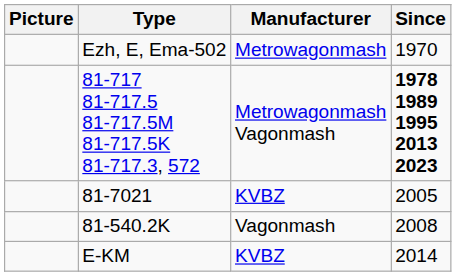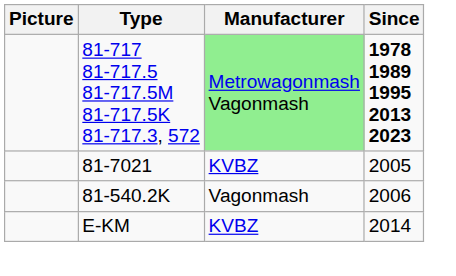- row: Ezh, E, Ema-502 | Metrowagonmash | 1970
81-717 81-717.5 81-717.5М 81-717.5K 81-717.3, 572 | Manufacturer: no background -> lightgreen background
81-540.2K | Since: 2008 -> 2006
